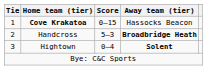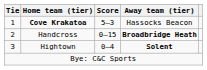Cove Krakatoa | Score: 0–15 -> 5–3
Handcross | Score: 5–3 -> 0–15
